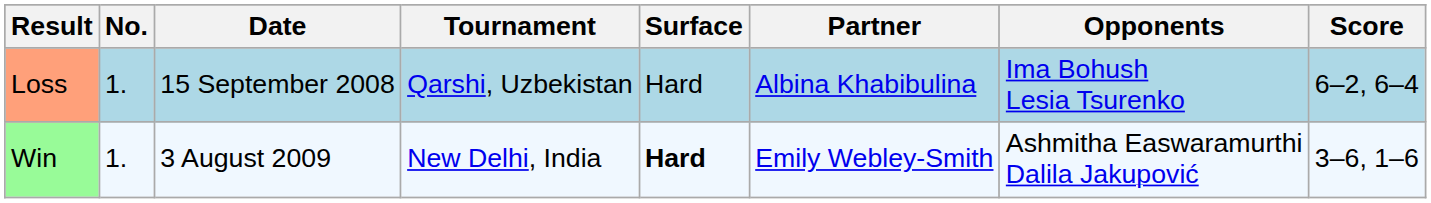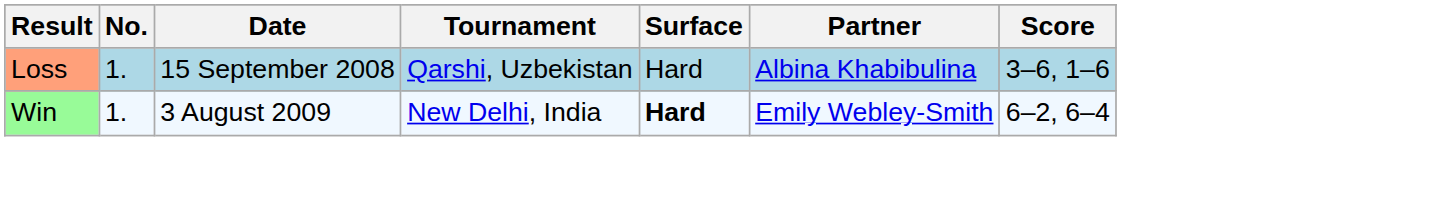- column: Opponents | Ima Bohush Lesia Tsurenko | Ashmitha Easwaramurthi Dalila Jakupović
Loss | Score: 6–2, 6–4 -> 3–6, 1–6
Win | Score: 3–6, 1–6 -> 6–2, 6–4
